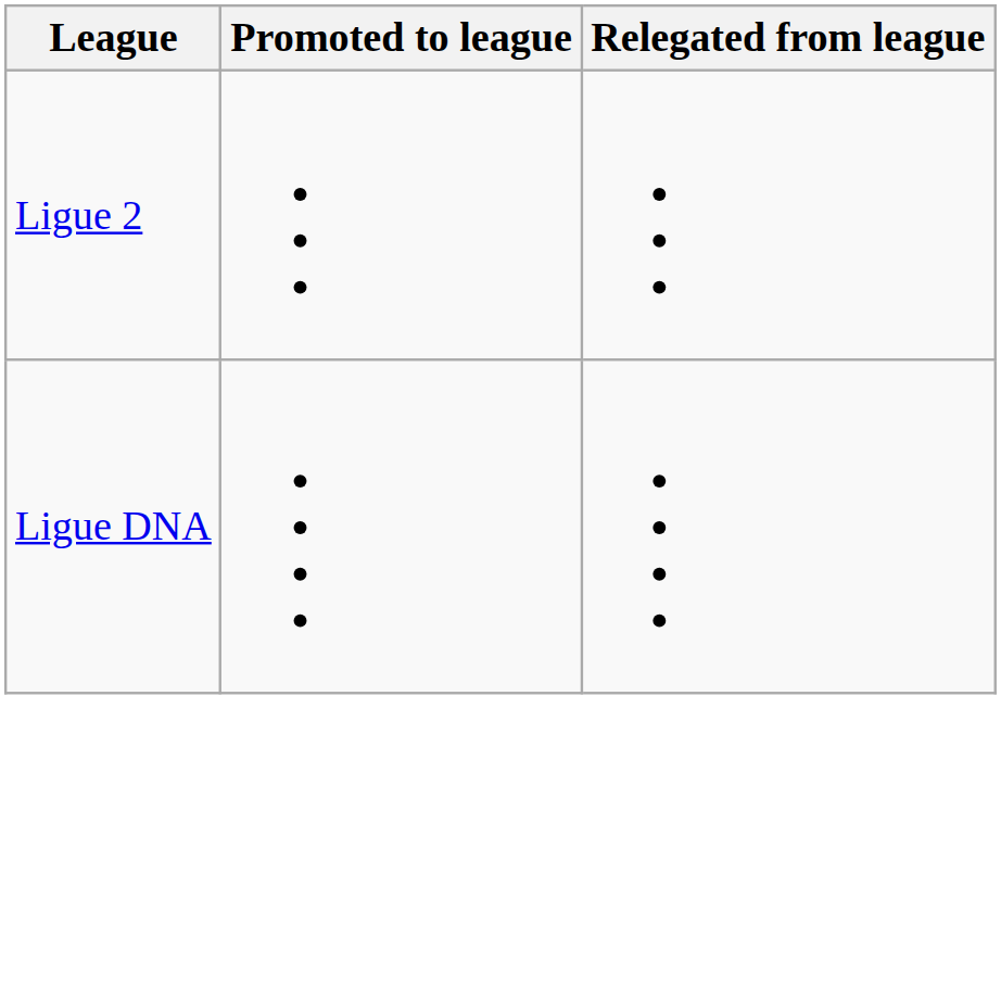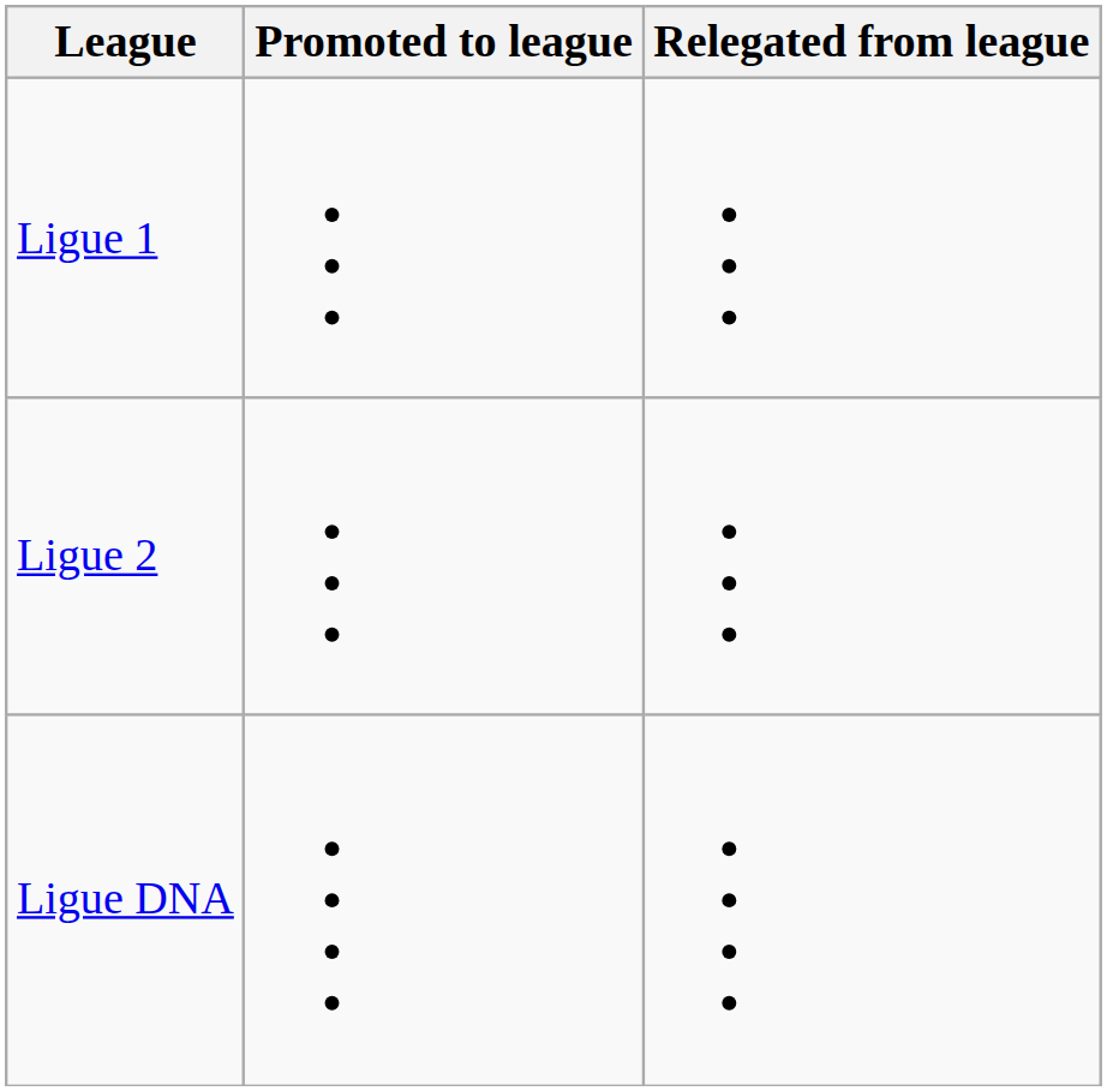+ row: Ligue 1
